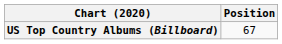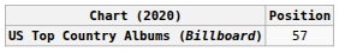US Top Country Albums (Billboard) | Position: 67 -> 57
